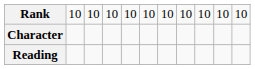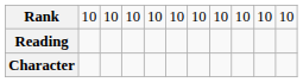rows swapped: Character <-> Reading
